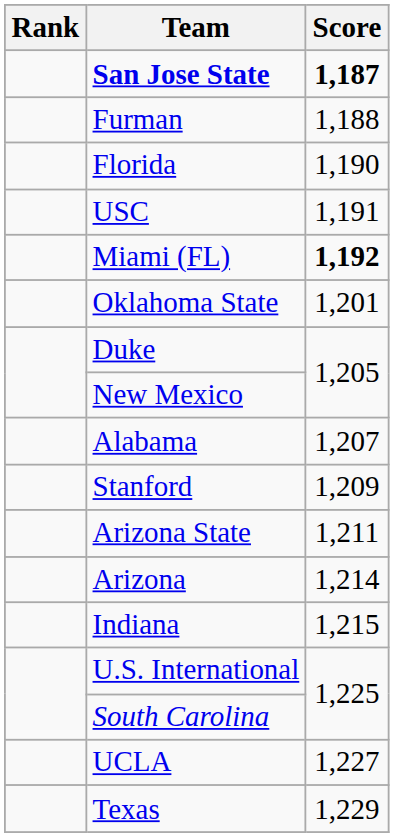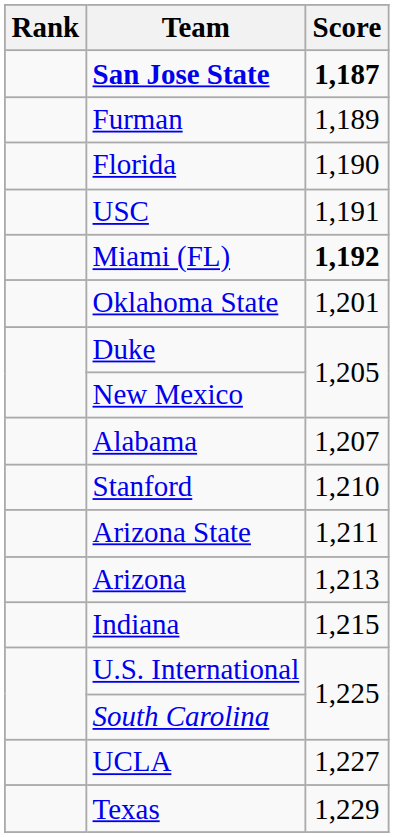Furman | Score: 1,188 -> 1,189
Stanford | Score: 1,209 -> 1,210
Arizona | Score: 1,214 -> 1,213
